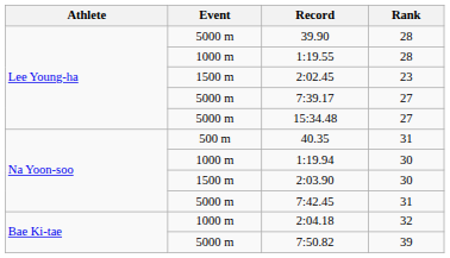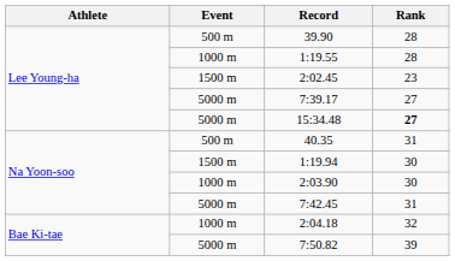39.90 | Event: 5000 m -> 500 m
15:34.48 | Rank: normal -> bold
1:19.94 | Event: 1000 m -> 1500 m
2:03.90 | Event: 1500 m -> 1000 m
